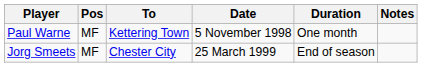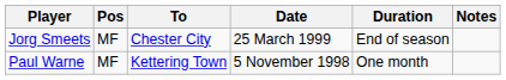rows swapped: Paul Warne <-> Jorg Smeets
